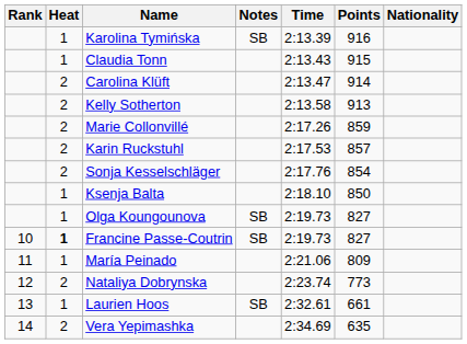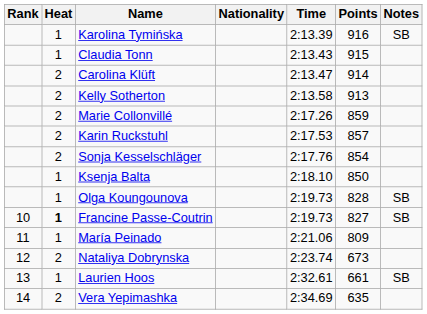columns swapped: Nationality <-> Notes
Olga Koungounova | Points: 827 -> 828
Nataliya Dobrynska | Points: 773 -> 673
